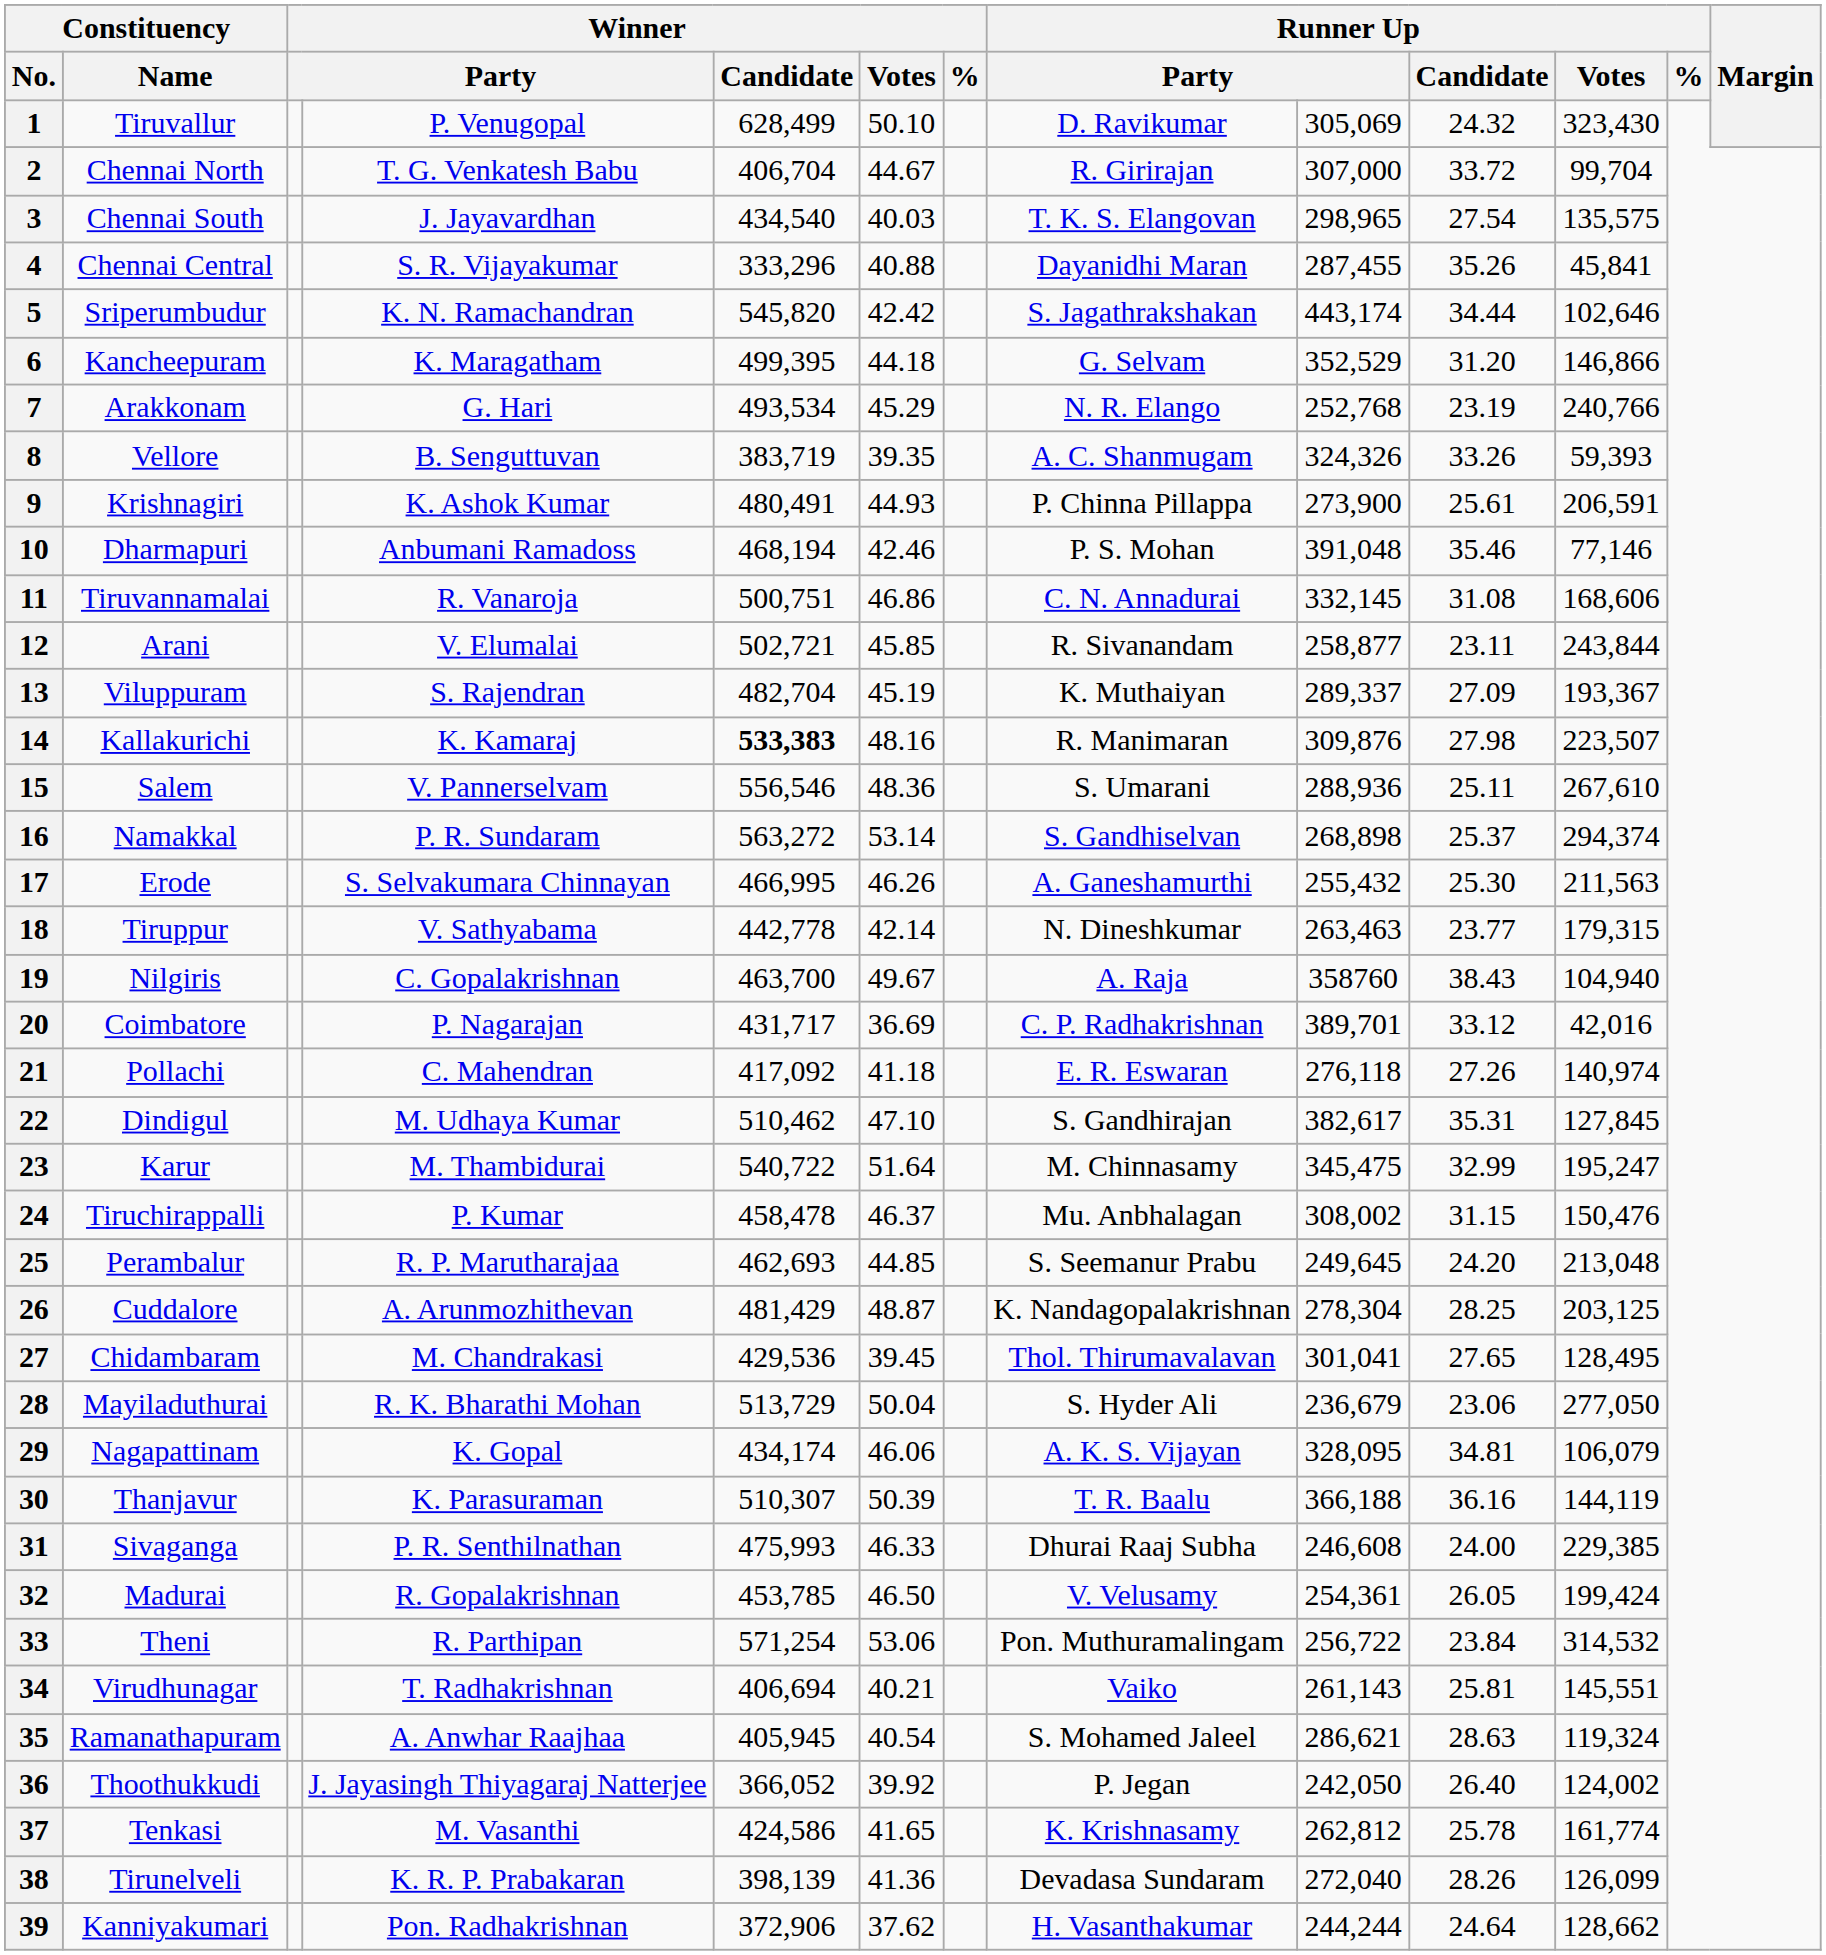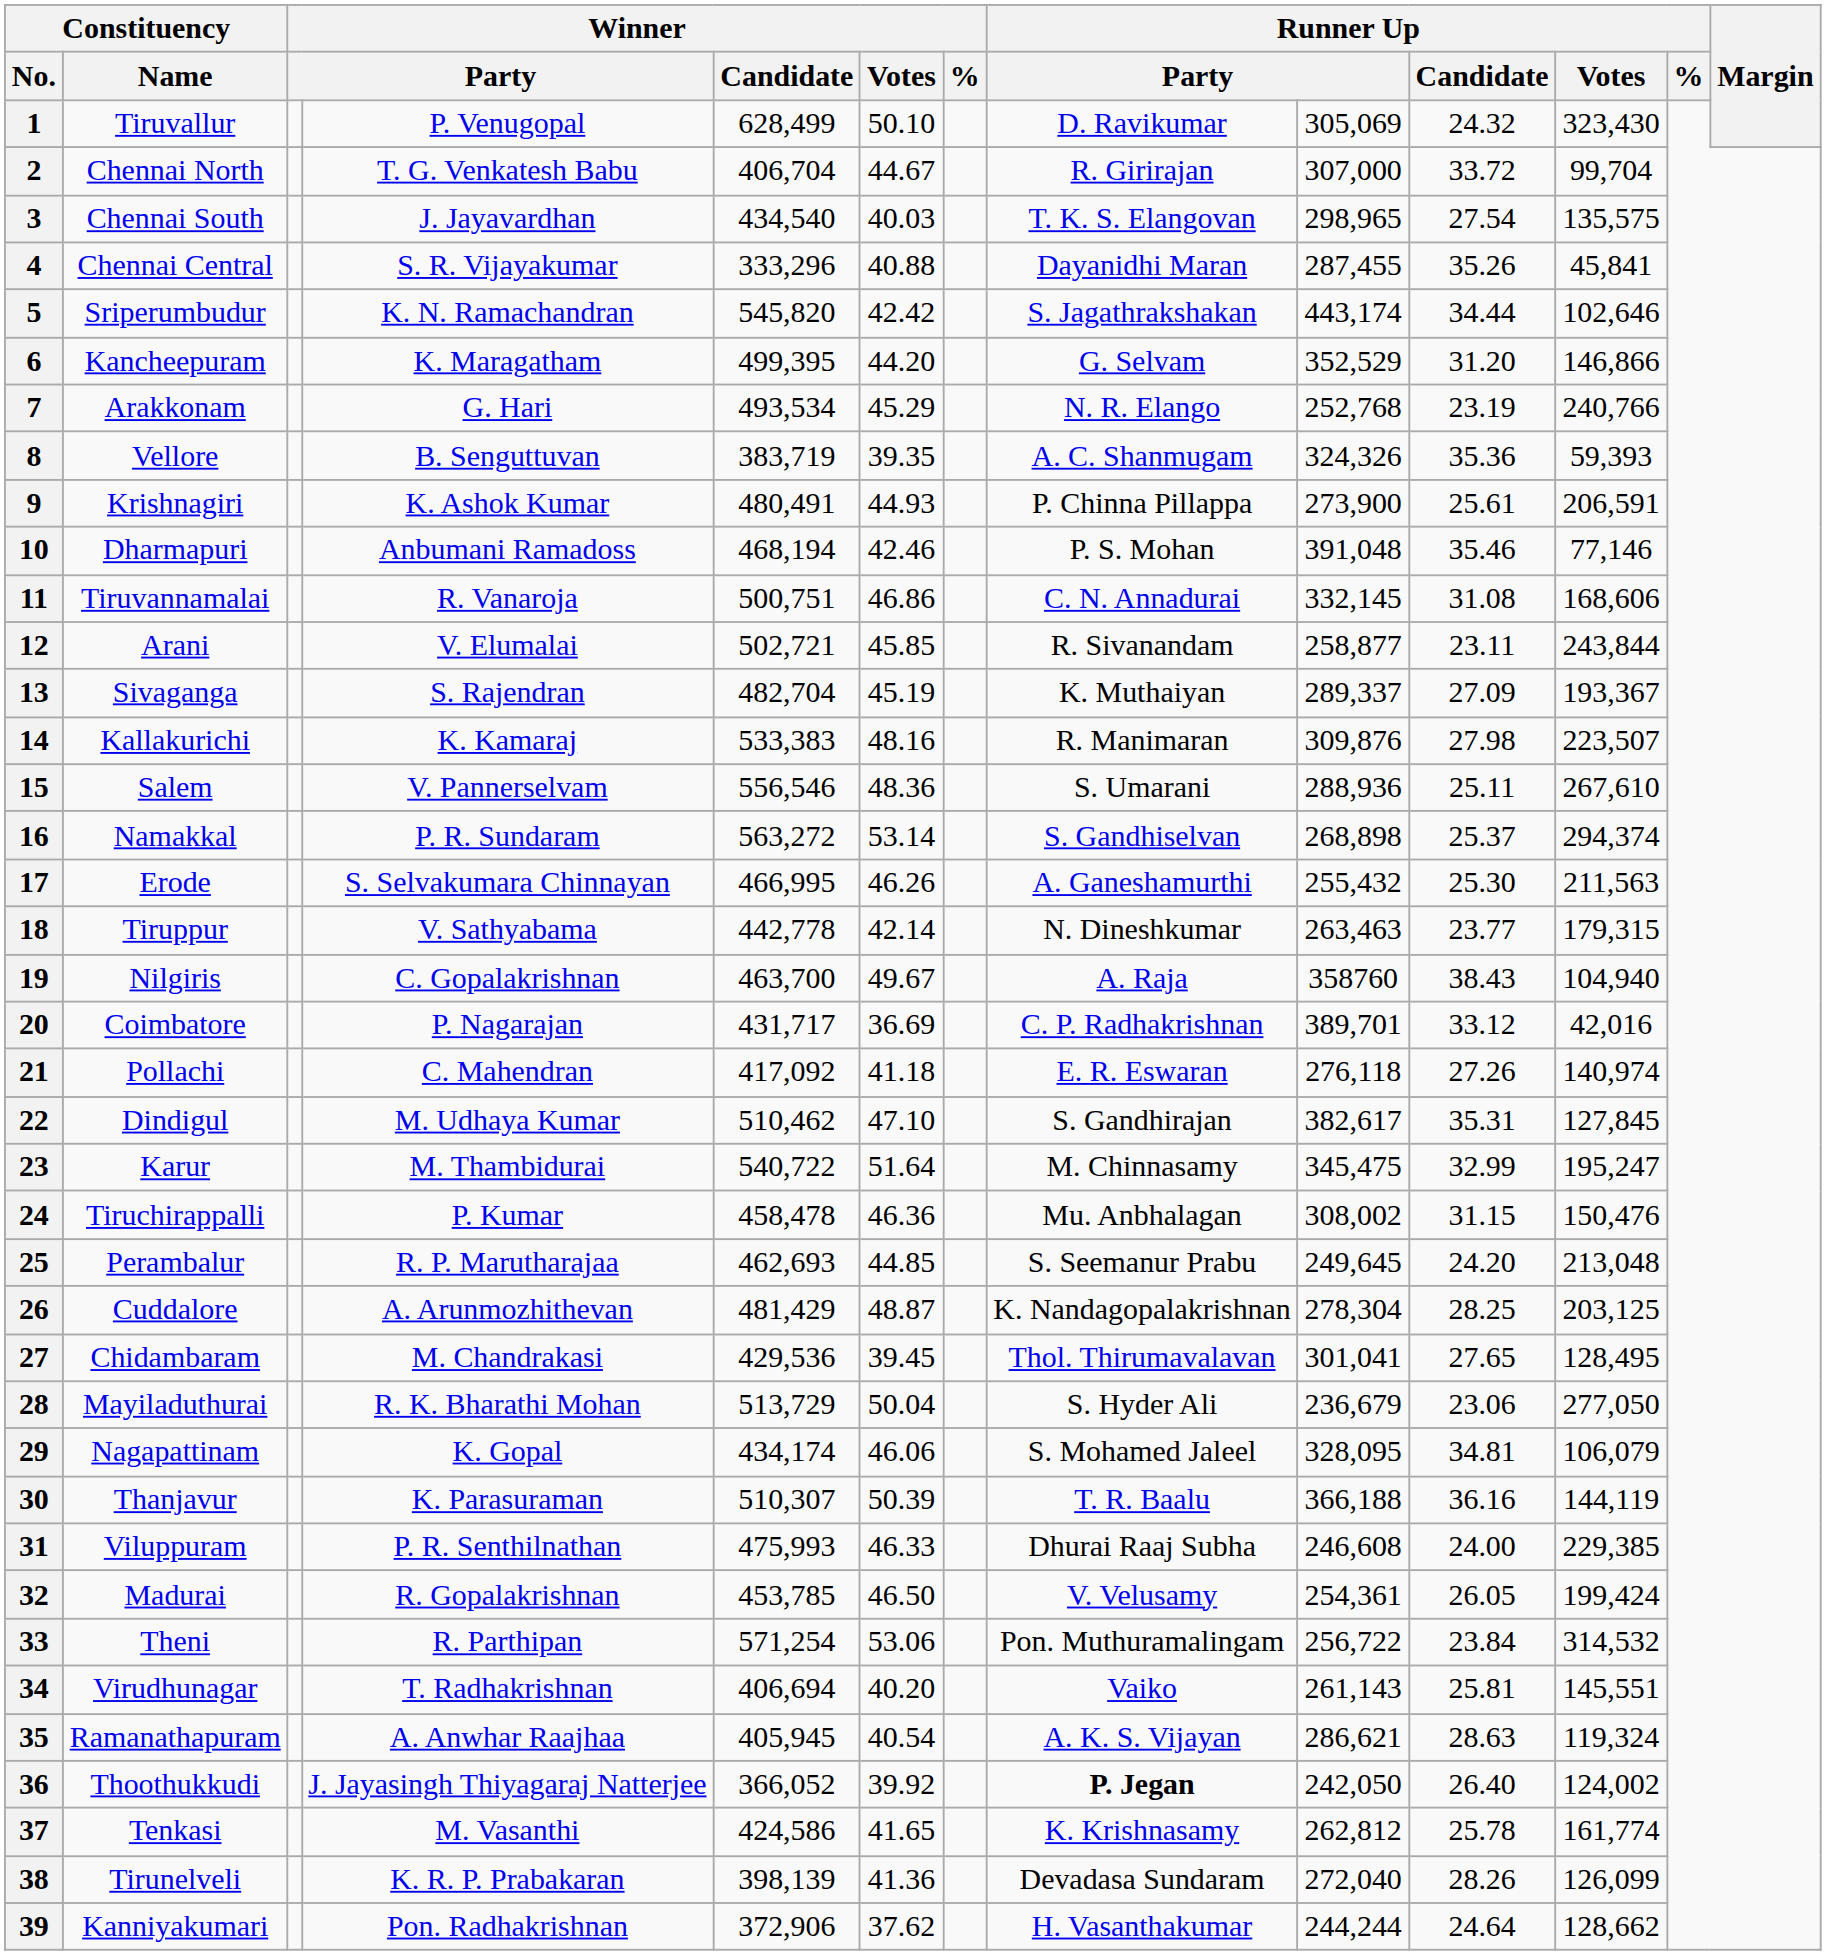6 | Winner / Votes: 44.18 -> 44.20
8 | Runner Up / Candidate: 33.26 -> 35.36
13 | Constituency / Name: Viluppuram -> Sivaganga
14 | Winner / Candidate: bold -> normal
24 | Winner / Votes: 46.37 -> 46.36
29 | column 8: A. K. S. Vijayan -> S. Mohamed Jaleel
31 | Constituency / Name: Sivaganga -> Viluppuram
34 | Winner / Votes: 40.21 -> 40.20
35 | column 8: S. Mohamed Jaleel -> A. K. S. Vijayan
36 | column 8: normal -> bold
